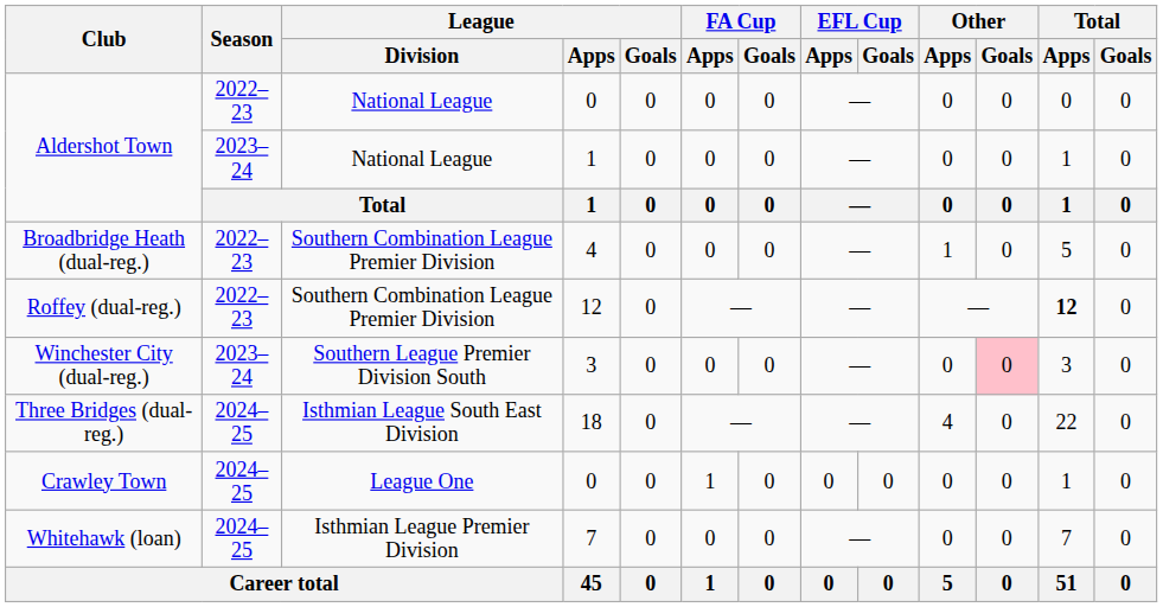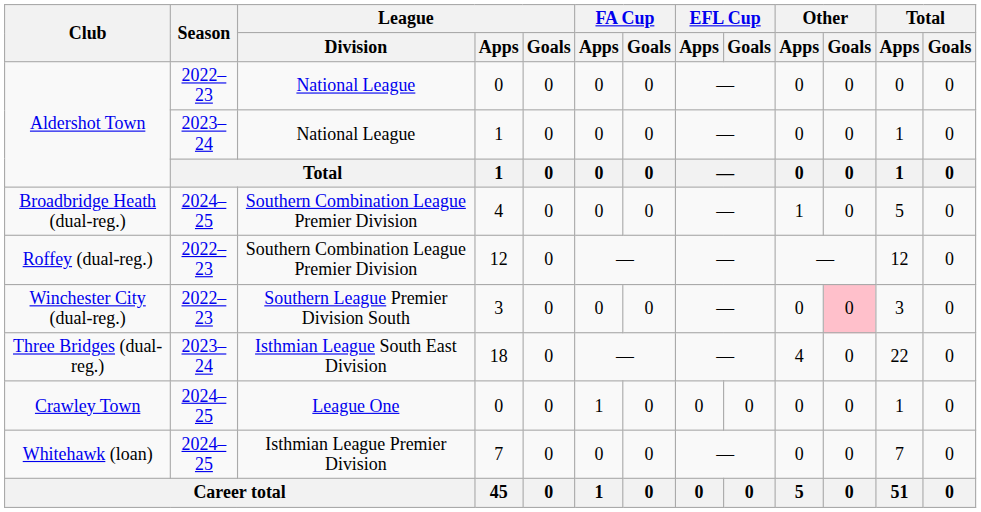Broadbridge Heath (dual-reg.) | Season: 2022–23 -> 2024–25
Roffey (dual-reg.) | Total / Apps: bold -> normal
Winchester City (dual-reg.) | Season: 2023–24 -> 2022–23
Three Bridges (dual-reg.) | Season: 2024–25 -> 2023–24
